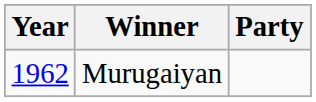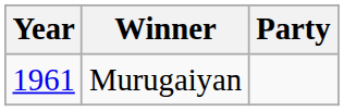Murugaiyan | Year: 1962 -> 1961
